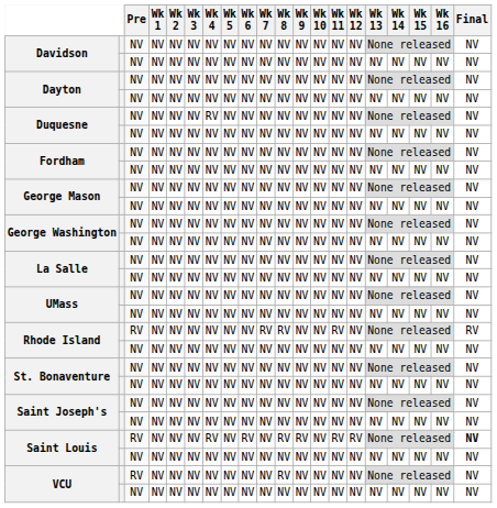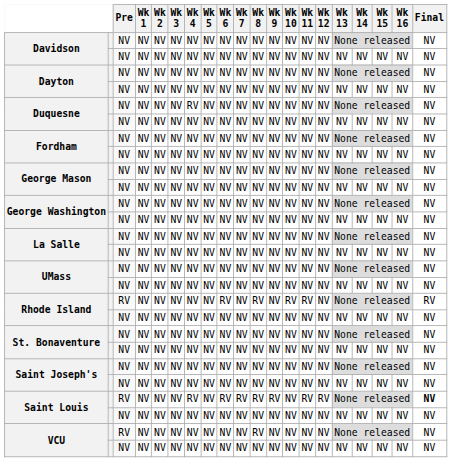Rhode Island / RV | Wk 6: NV -> RV
Rhode Island / RV | Wk 7: RV -> NV
Rhode Island / RV | Wk 10: NV -> RV
Saint Louis / RV | Wk 7: NV -> RV
